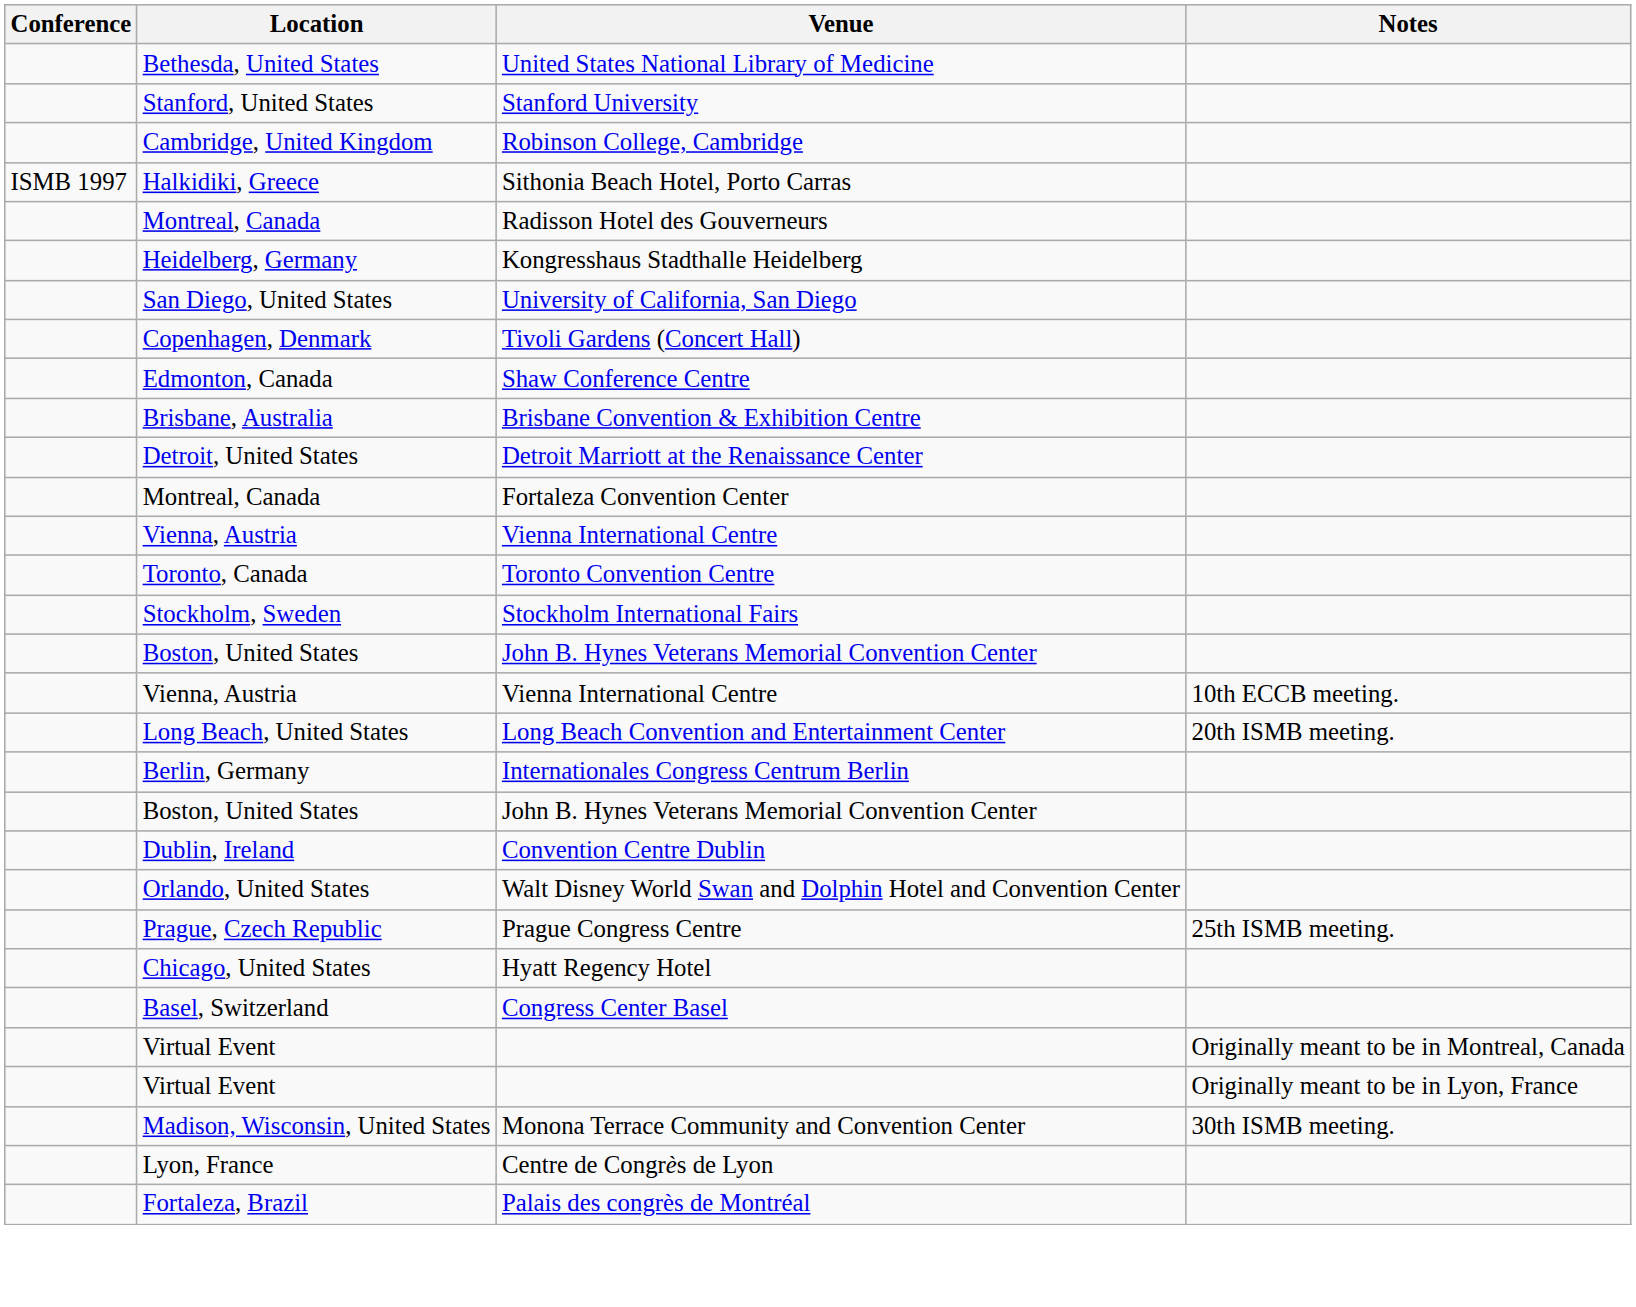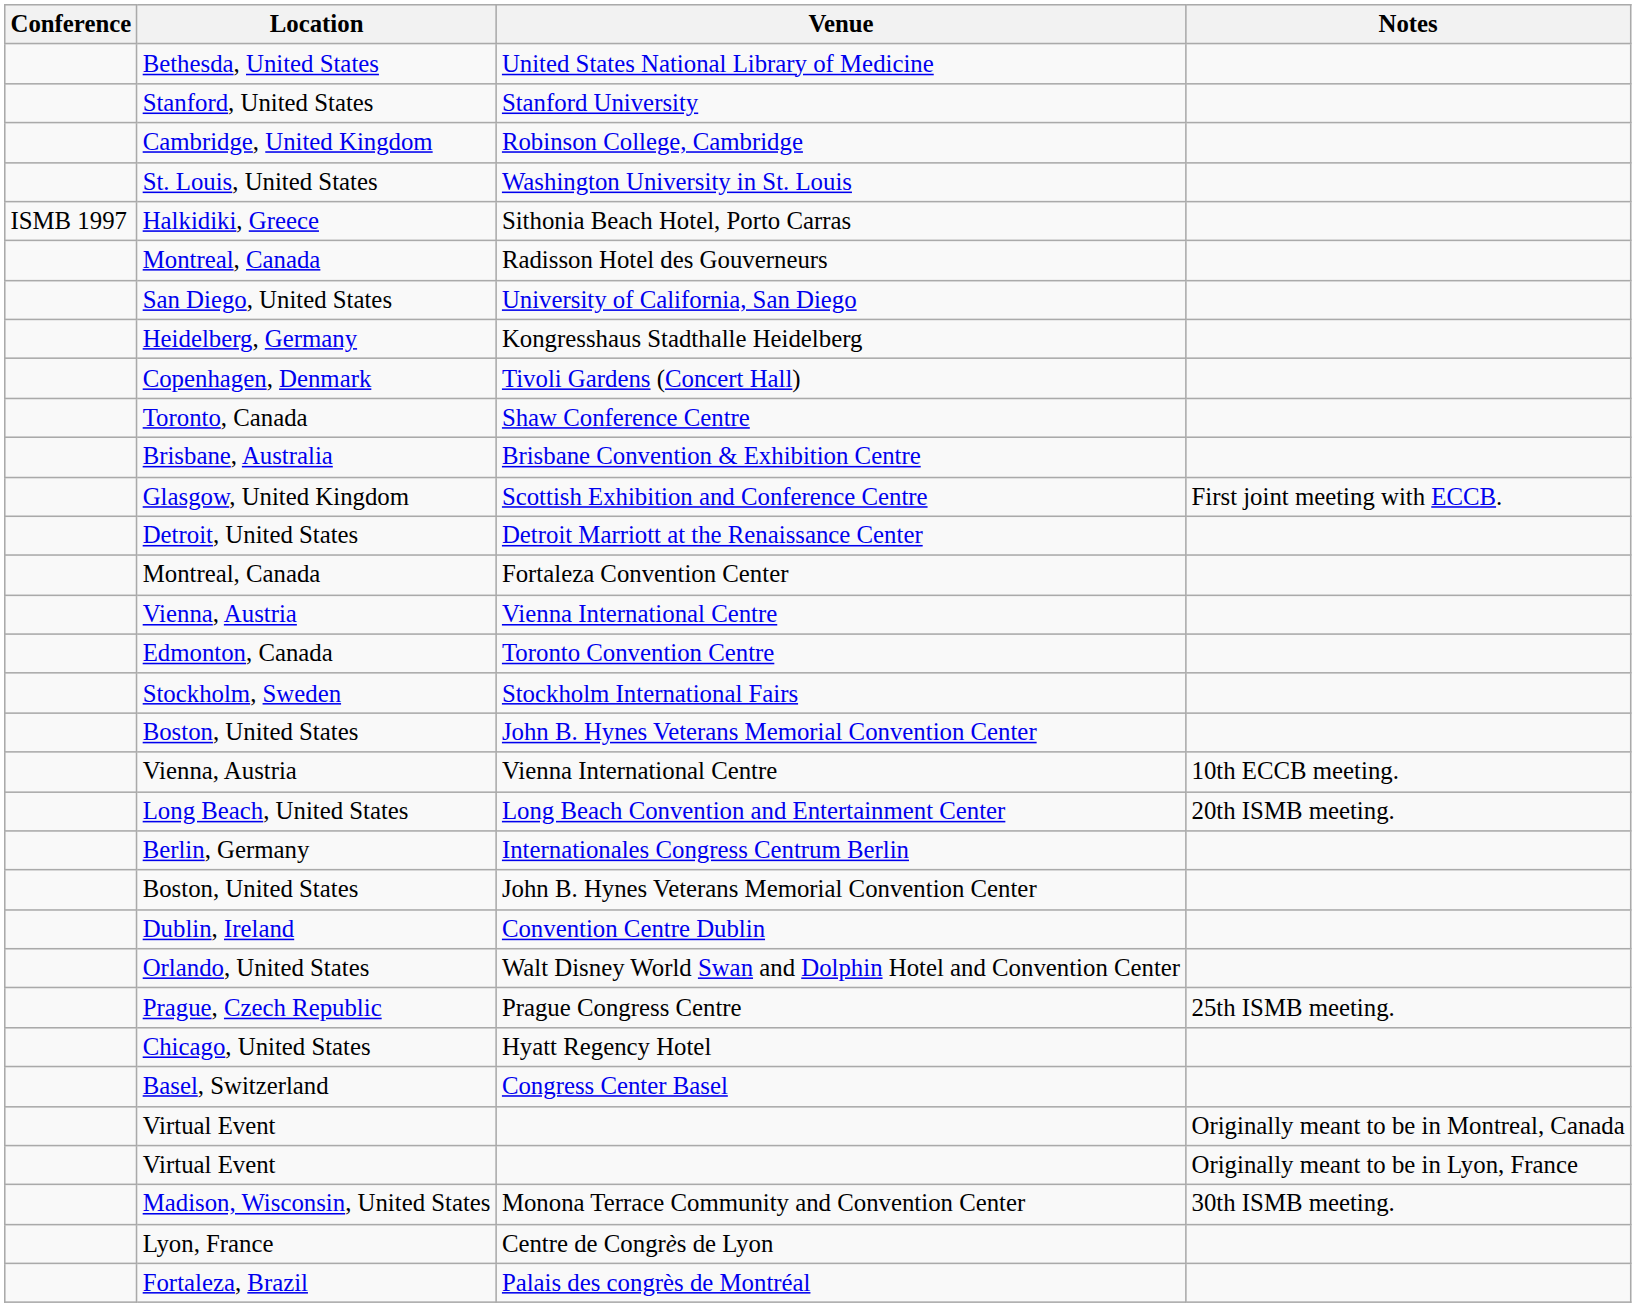+ row: St. Louis, United States | Washington University in St. Louis
rows swapped: Kongresshaus Stadthalle Heidelberg <-> University of California, San Diego
Shaw Conference Centre | Location: Edmonton, Canada -> Toronto, Canada
+ row: Glasgow, United Kingdom | Scottish Exhibition and Conference Centre | First joint meeting with ECCB.
Toronto Convention Centre | Location: Toronto, Canada -> Edmonton, Canada
